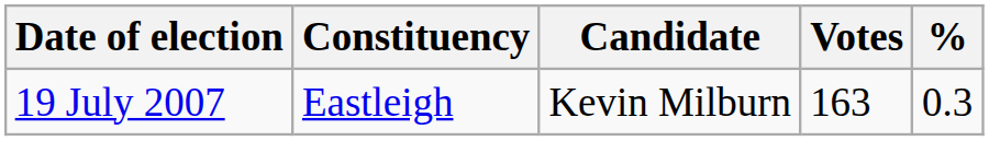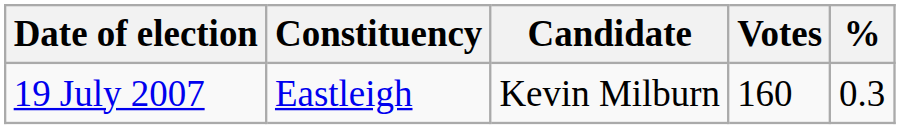19 July 2007 | Votes: 163 -> 160
